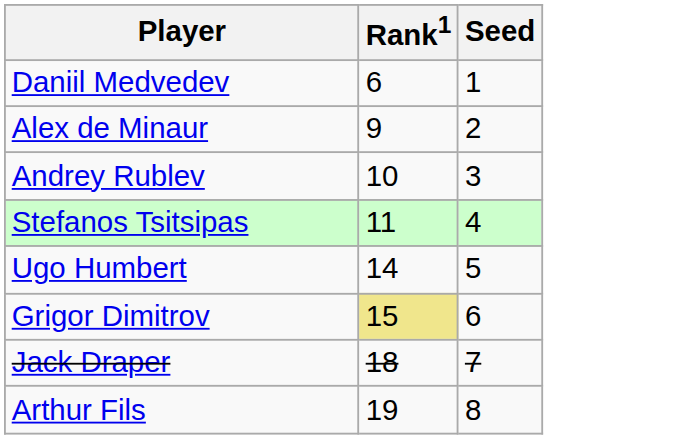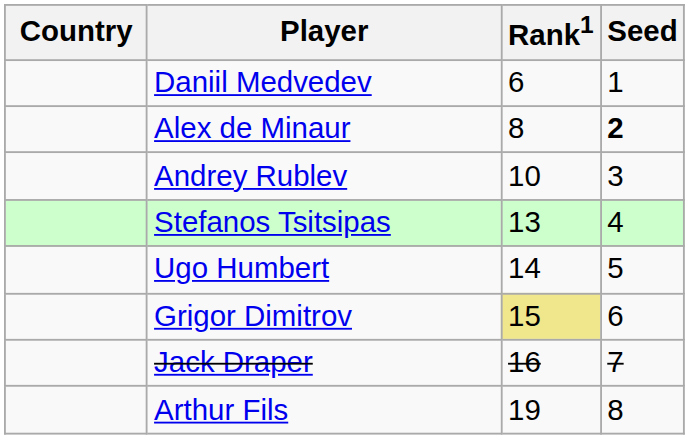+ column: Country
Alex de Minaur | Rank1: 9 -> 8
Alex de Minaur | Seed: normal -> bold
Stefanos Tsitsipas | Rank1: 11 -> 13
Jack Draper | Rank1: 18 -> 16
